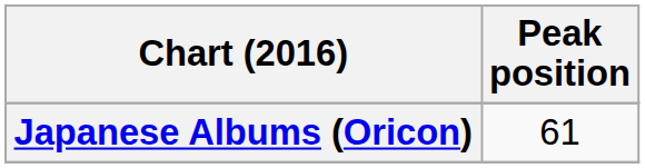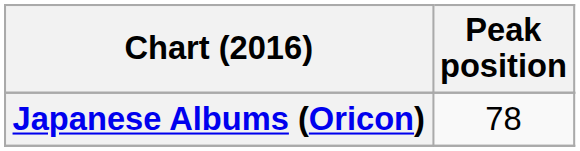Japanese Albums (Oricon) | Peak position: 61 -> 78
